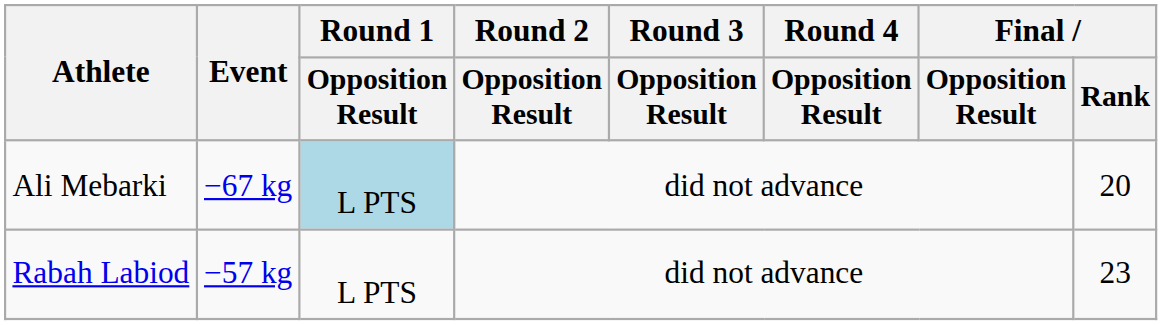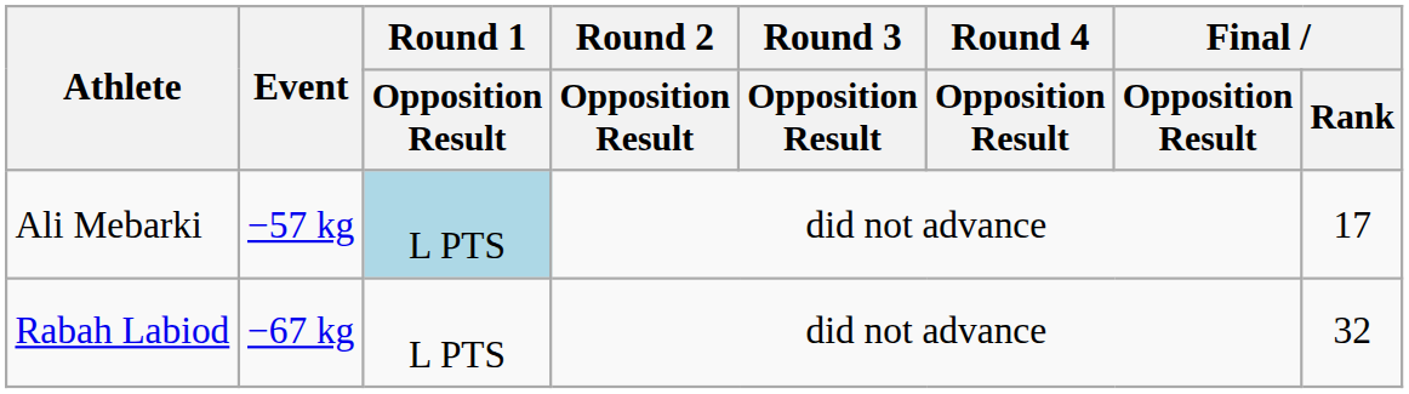Ali Mebarki | Event: −67 kg -> −57 kg
Ali Mebarki | Final / Rank: 20 -> 17
Rabah Labiod | Event: −57 kg -> −67 kg
Rabah Labiod | Final / Rank: 23 -> 32
